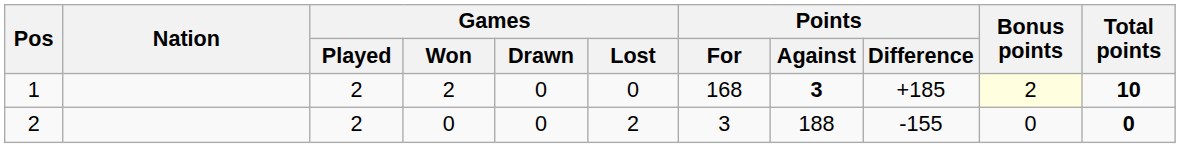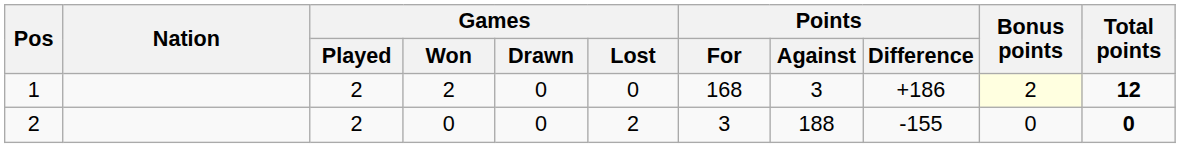1 | Points / Against: bold -> normal
1 | Points / Difference: +185 -> +186
1 | Total points: 10 -> 12
